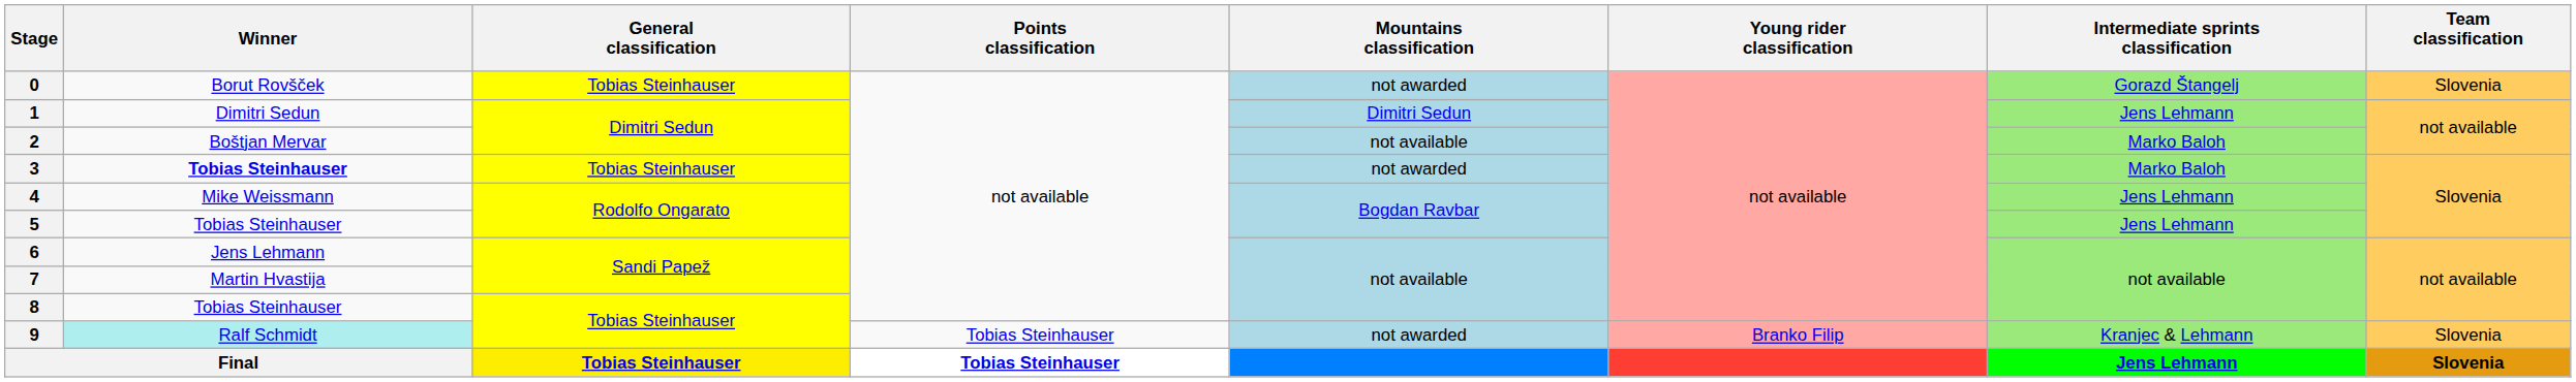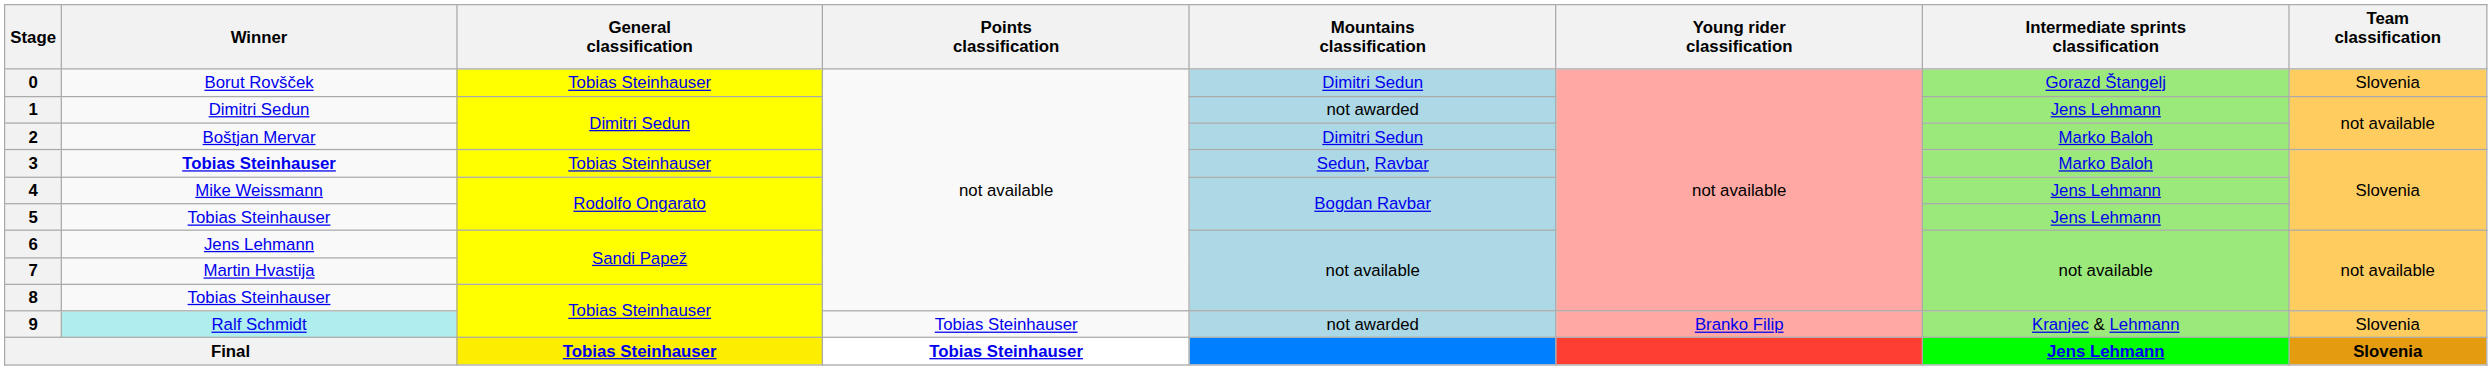0 | Mountains classification: not awarded -> Dimitri Sedun
1 | Mountains classification: Dimitri Sedun -> not awarded
2 | Mountains classification: not available -> Dimitri Sedun
3 | Mountains classification: not awarded -> Sedun, Ravbar
